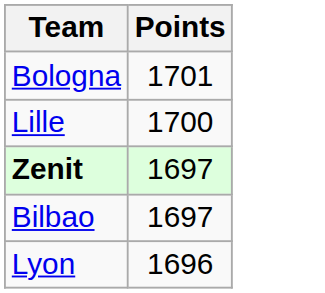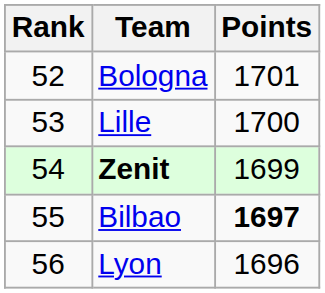+ column: Rank | 52 | 53 | 54 | 55 | 56
Zenit | Points: 1697 -> 1699
Bilbao | Points: normal -> bold
